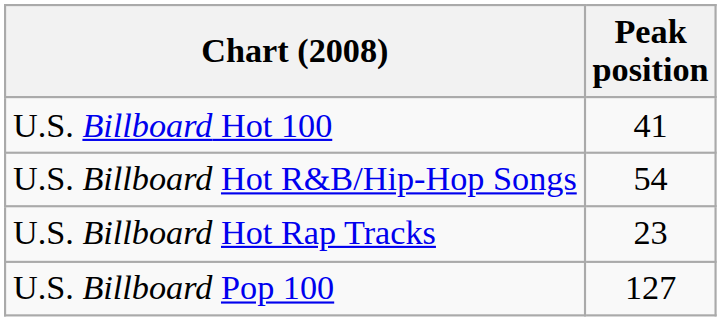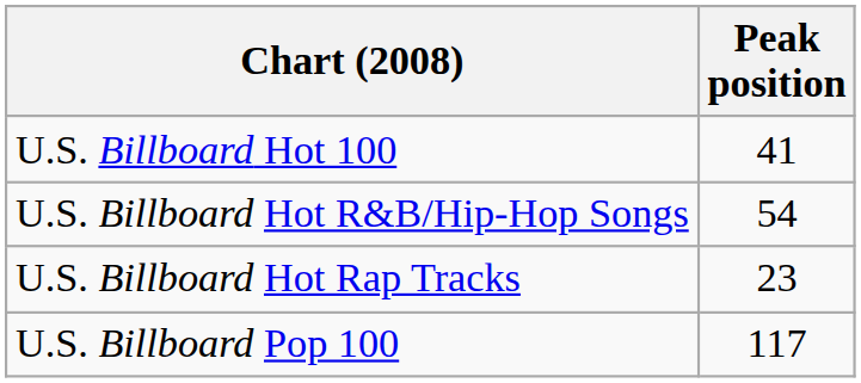U.S. Billboard Pop 100 | Peak position: 127 -> 117
